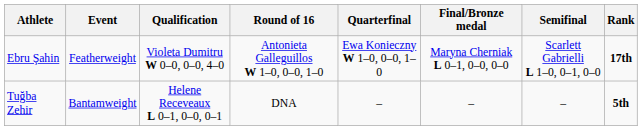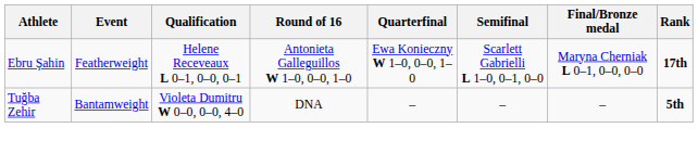columns swapped: Semifinal <-> Final/Bronze medal
Ebru Şahin | Qualification: Violeta Dumitru W 0–0, 0–0, 4–0 -> Helene Receveaux L 0–1, 0–0, 0–1
Tuğba Zehir | Qualification: Helene Receveaux L 0–1, 0–0, 0–1 -> Violeta Dumitru W 0–0, 0–0, 4–0
